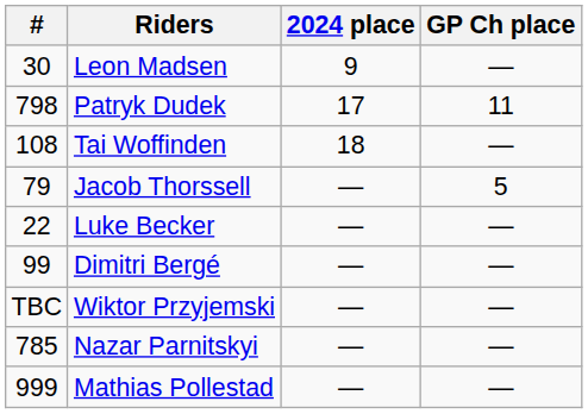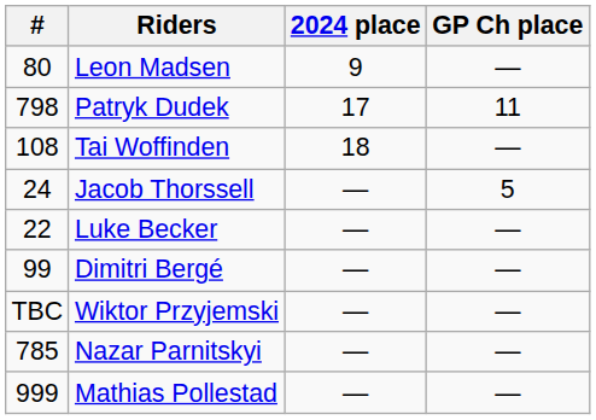Leon Madsen | #: 30 -> 80
Jacob Thorssell | #: 79 -> 24
